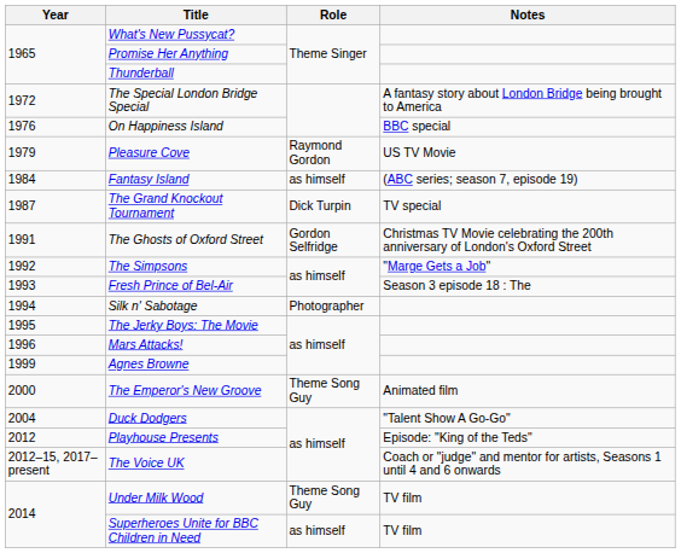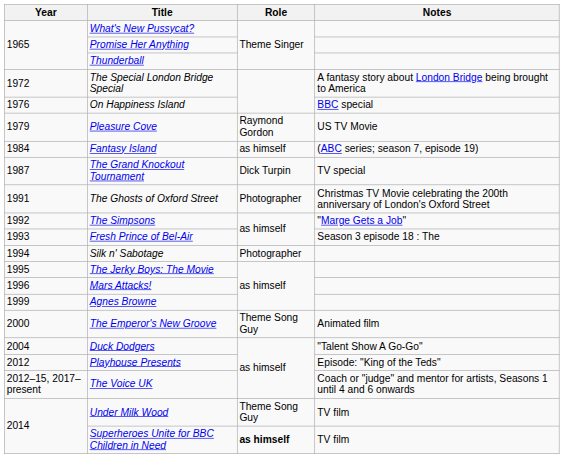The Ghosts of Oxford Street | Role: Gordon Selfridge -> Photographer
Superheroes Unite for BBC Children in Need | Role: normal -> bold
